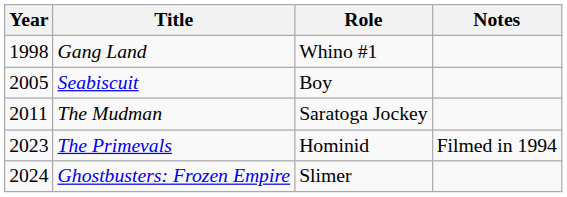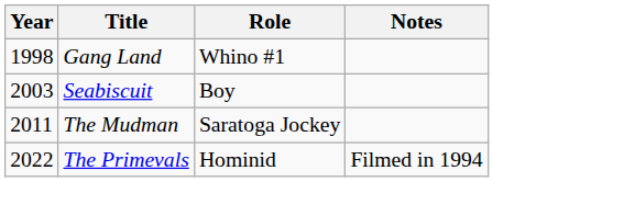Seabiscuit | Year: 2005 -> 2003
The Primevals | Year: 2023 -> 2022
- row: 2024 | Ghostbusters: Frozen Empire | Slimer
